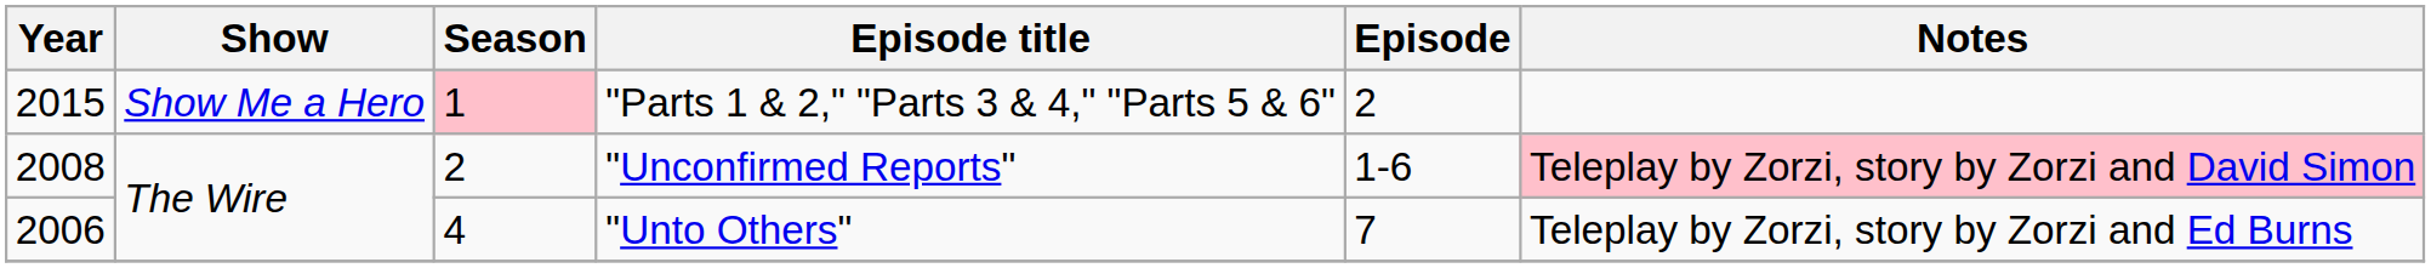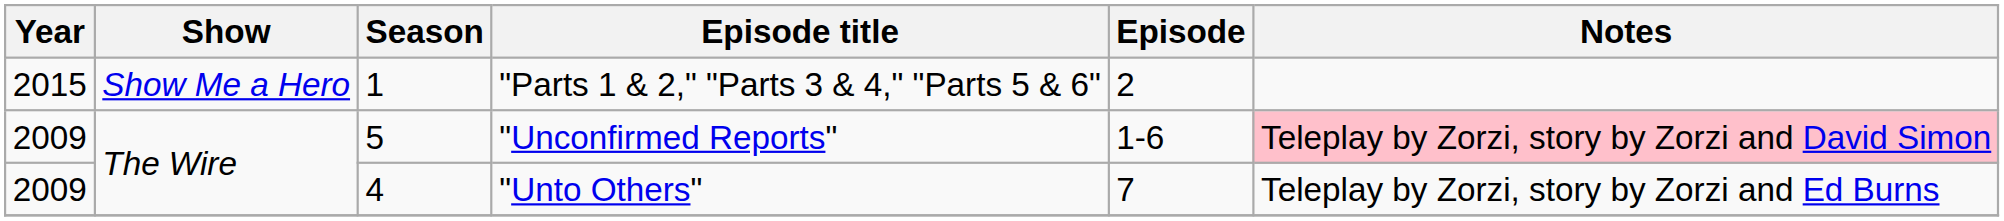"Parts 1 & 2," "Parts 3 & 4," "Parts 5 & 6" | Season: pink background -> no background
"Unconfirmed Reports" | Year: 2008 -> 2009
"Unconfirmed Reports" | Season: 2 -> 5
"Unto Others" | Year: 2006 -> 2009
